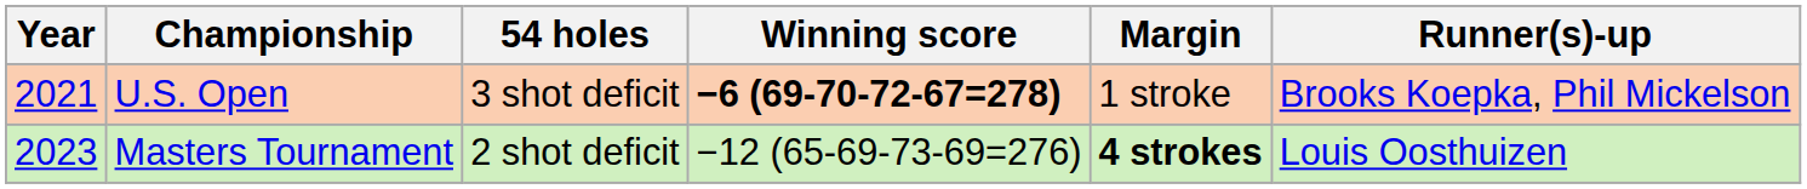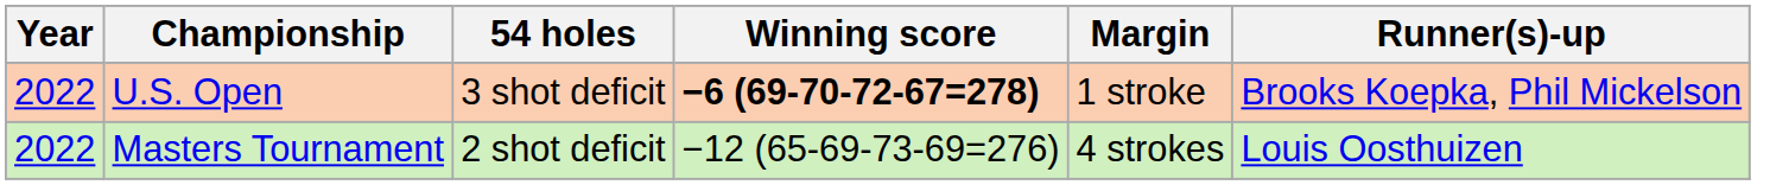U.S. Open | Year: 2021 -> 2022
Masters Tournament | Year: 2023 -> 2022
Masters Tournament | Margin: bold -> normal
